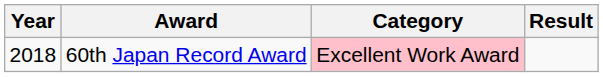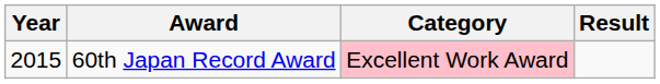60th Japan Record Award | Year: 2018 -> 2015
